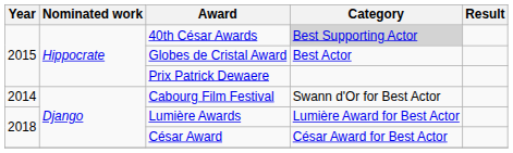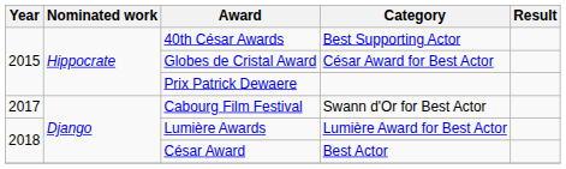40th César Awards | Category: lightgrey background -> no background
Globes de Cristal Award | Category: Best Actor -> César Award for Best Actor
Cabourg Film Festival | Year: 2014 -> 2017
César Award | Category: César Award for Best Actor -> Best Actor
